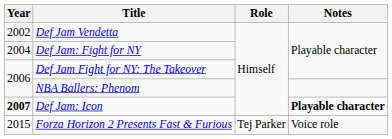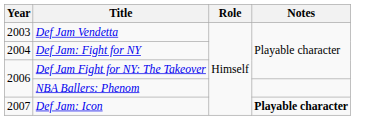Def Jam Vendetta | Year: 2002 -> 2003
Def Jam: Icon | Year: bold -> normal
- row: 2015 | Forza Horizon 2 Presents Fast & Furious | Tej Parker | Voice role
